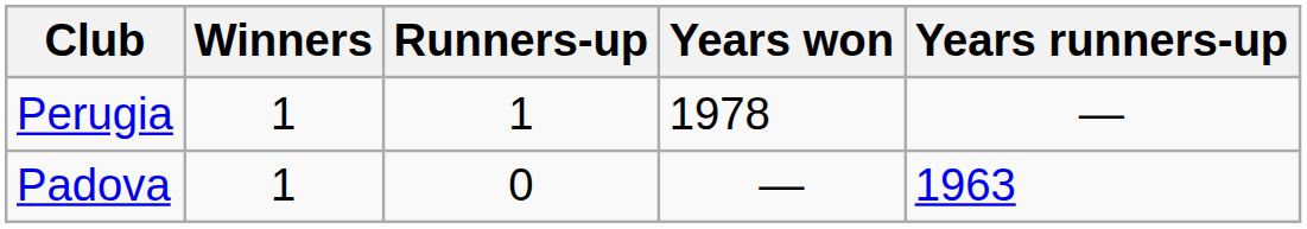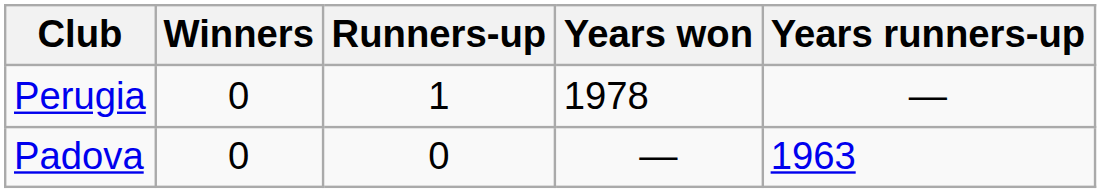Perugia | Winners: 1 -> 0
Padova | Winners: 1 -> 0
